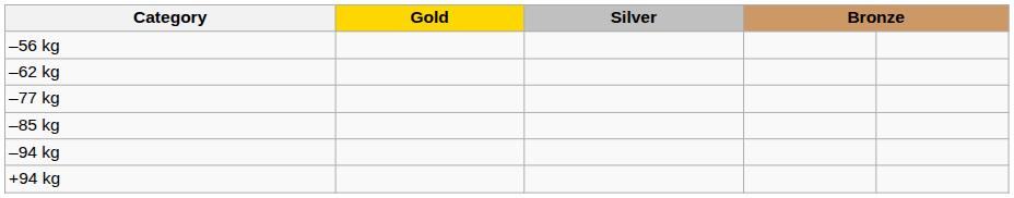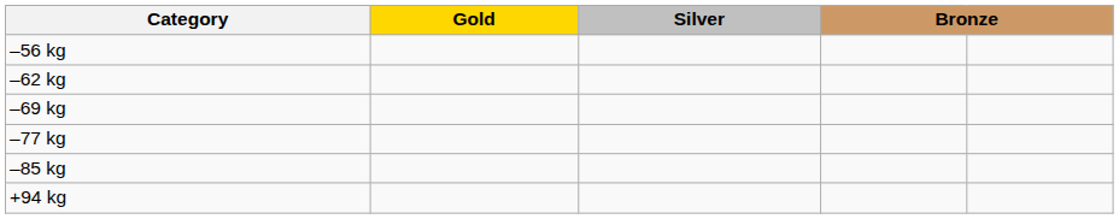+ row: –69 kg
- row: –94 kg
